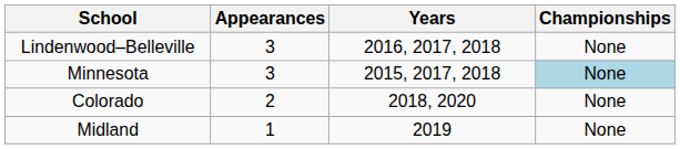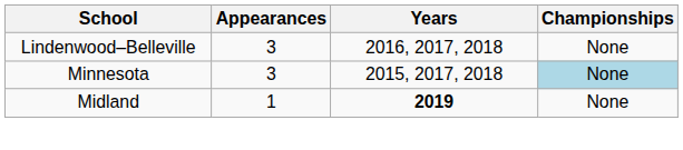- row: Colorado | 2 | 2018, 2020 | None
Midland | Years: normal -> bold
